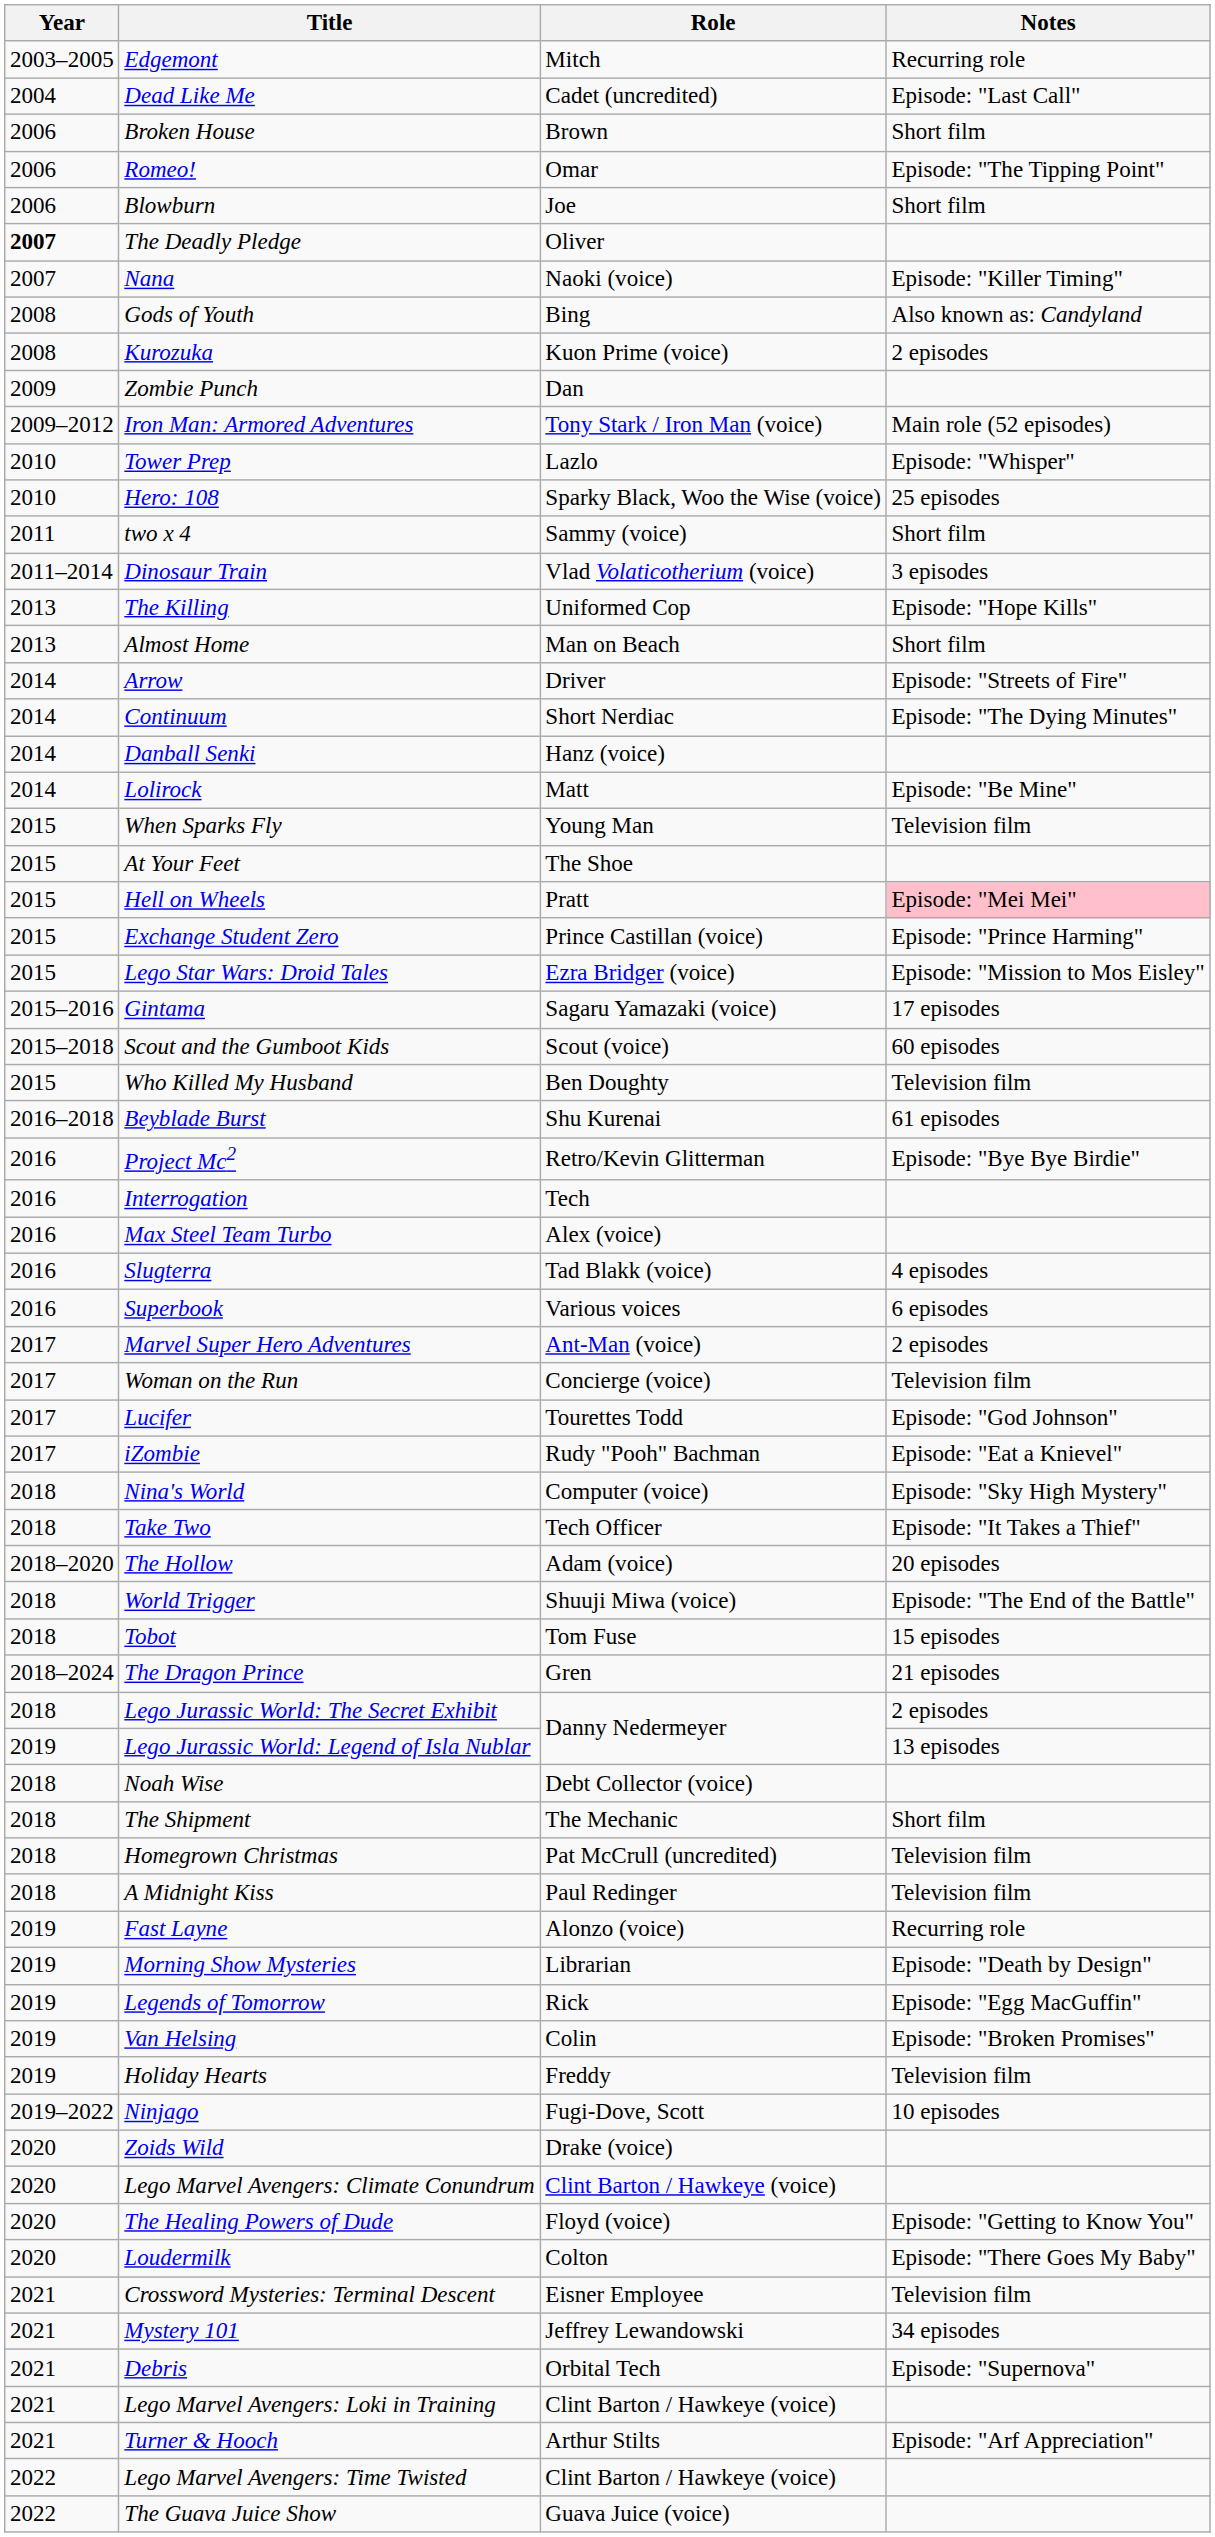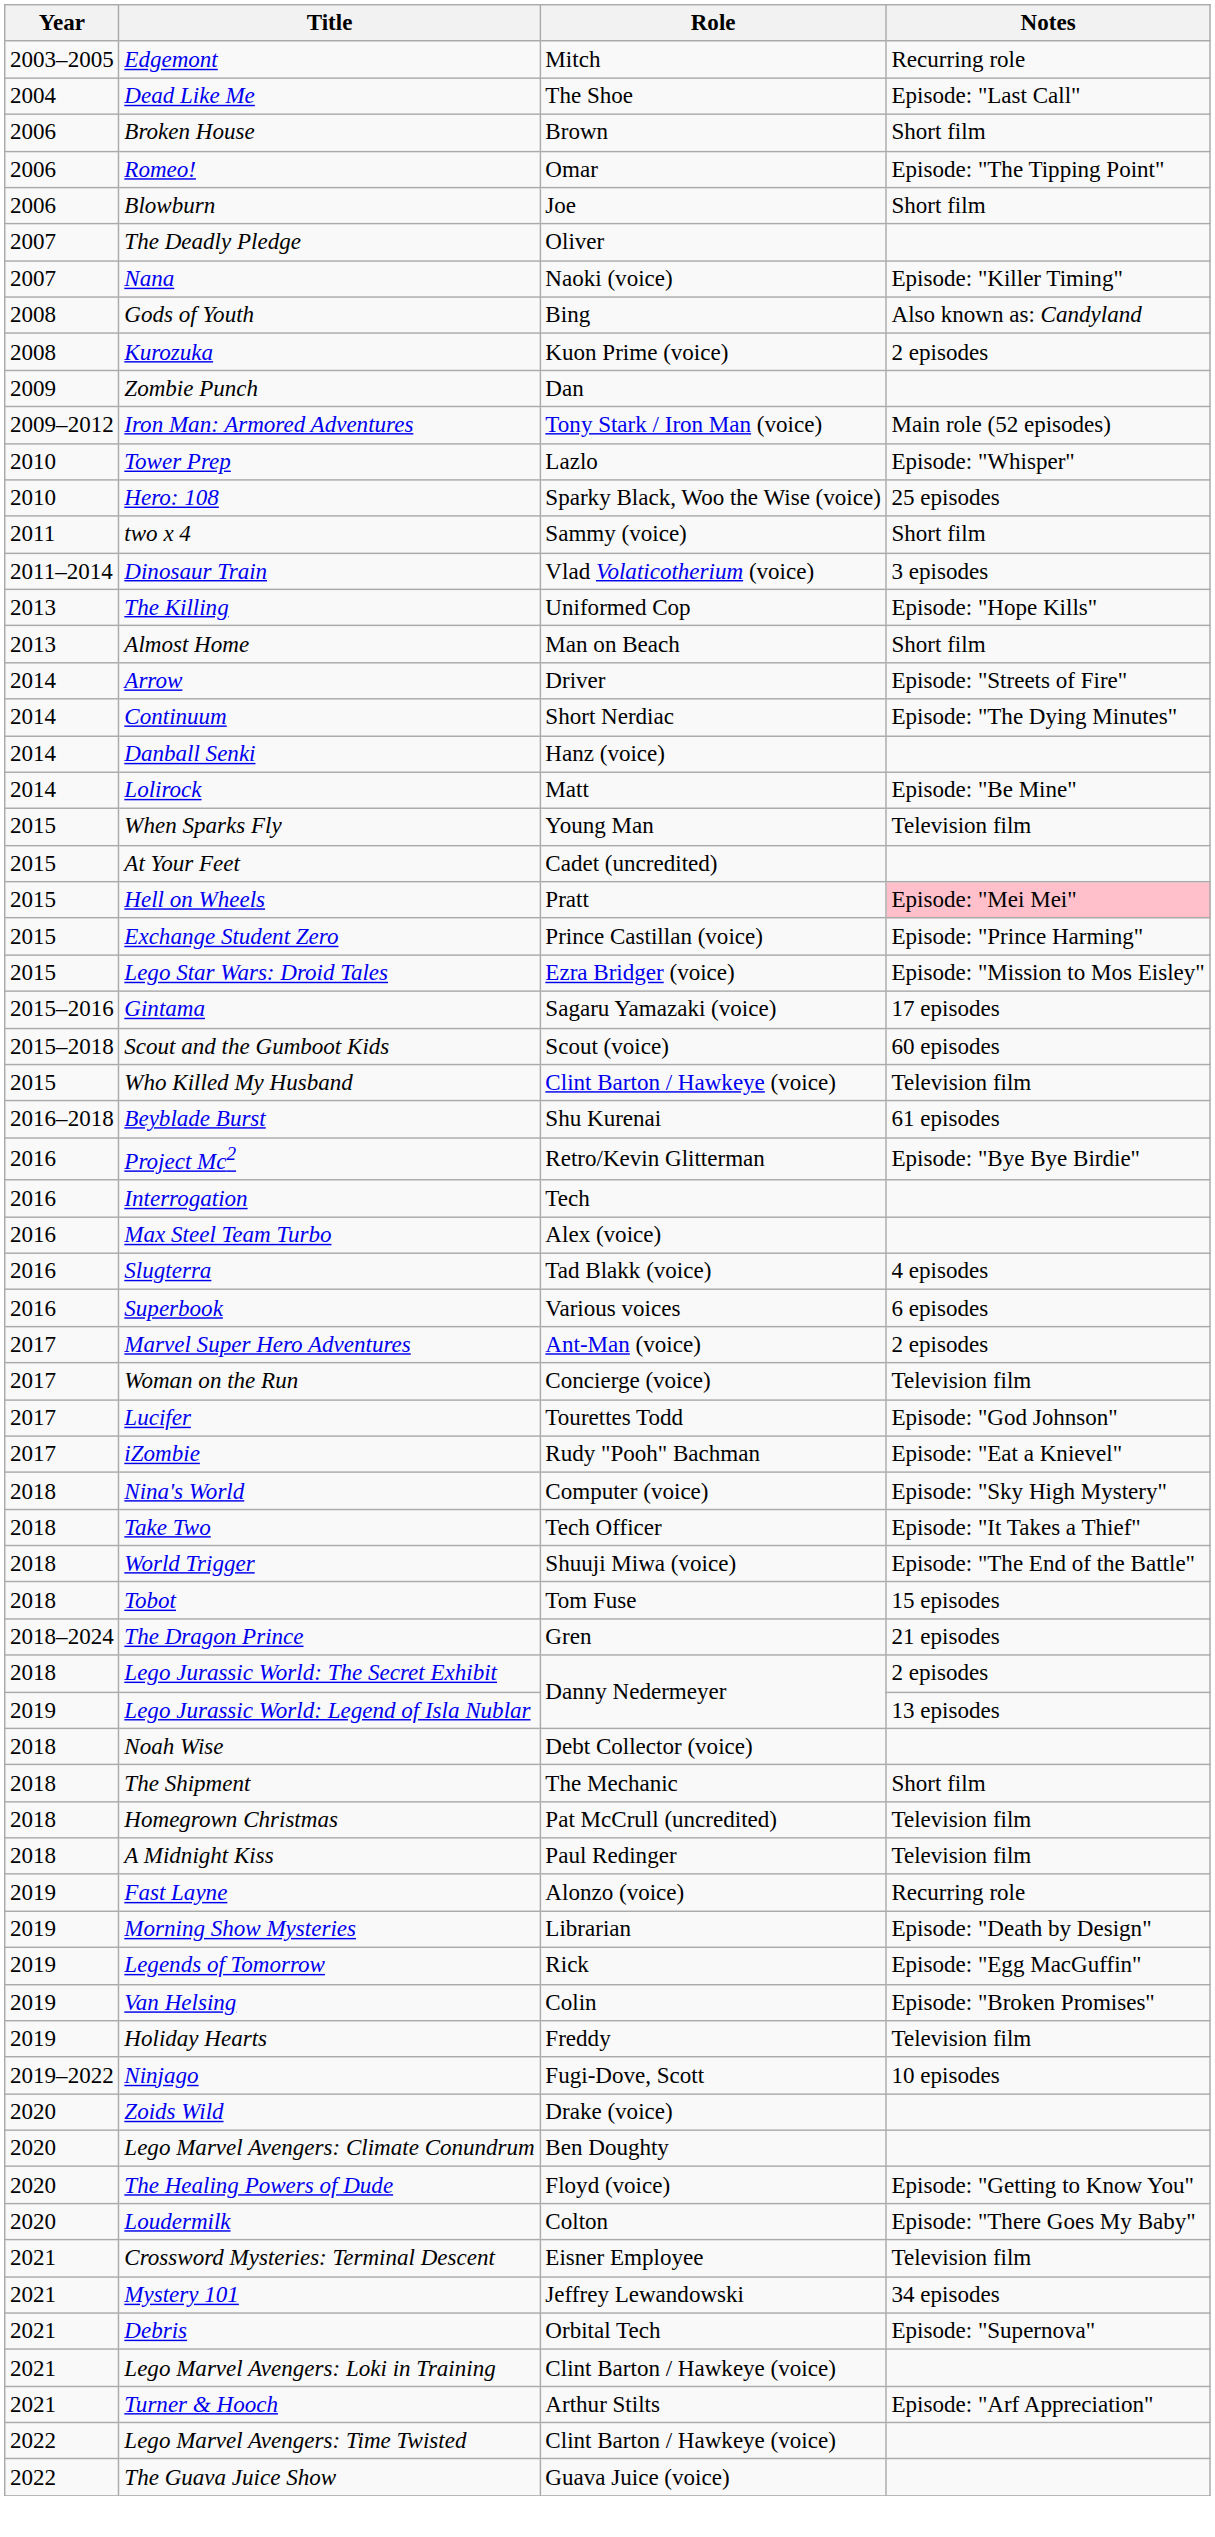Dead Like Me | Role: Cadet (uncredited) -> The Shoe
The Deadly Pledge | Year: bold -> normal
At Your Feet | Role: The Shoe -> Cadet (uncredited)
Who Killed My Husband | Role: Ben Doughty -> Clint Barton / Hawkeye (voice)
- row: 2018–2020 | The Hollow | Adam (voice) | 20 episodes
Lego Marvel Avengers: Climate Conundrum | Role: Clint Barton / Hawkeye (voice) -> Ben Doughty
